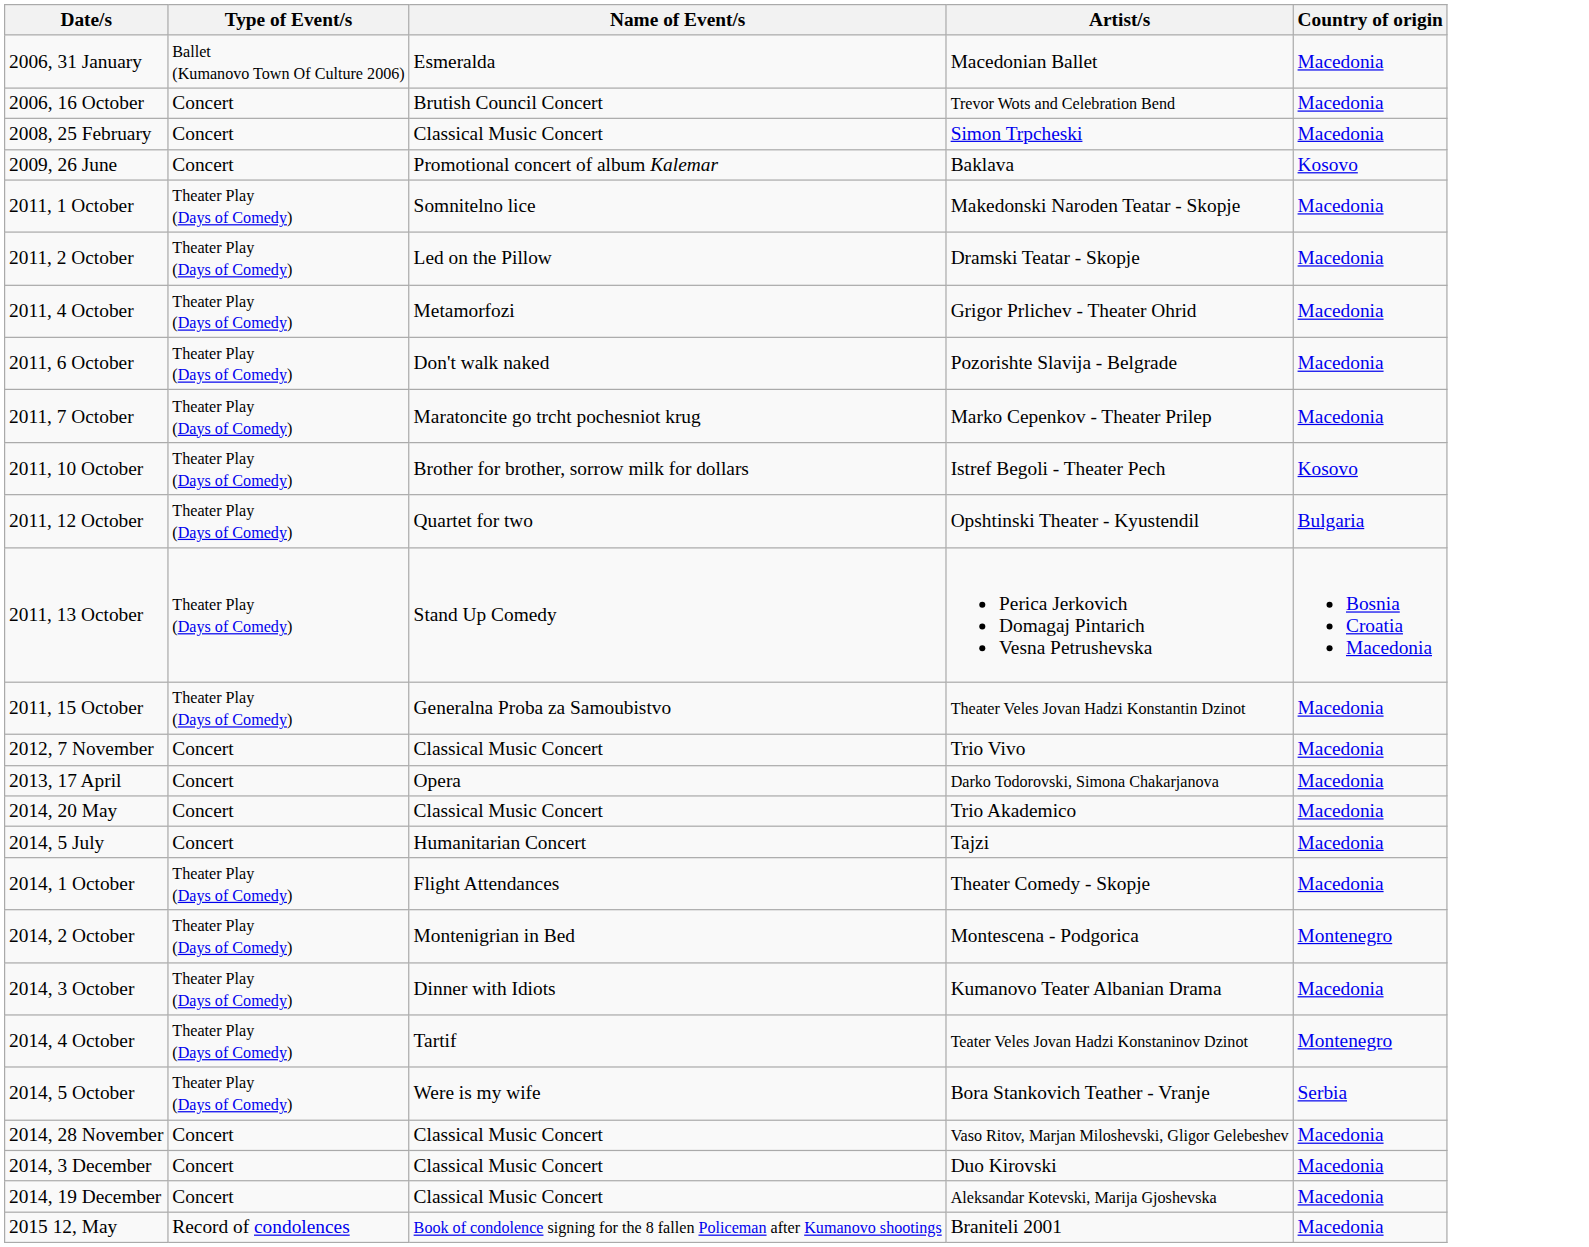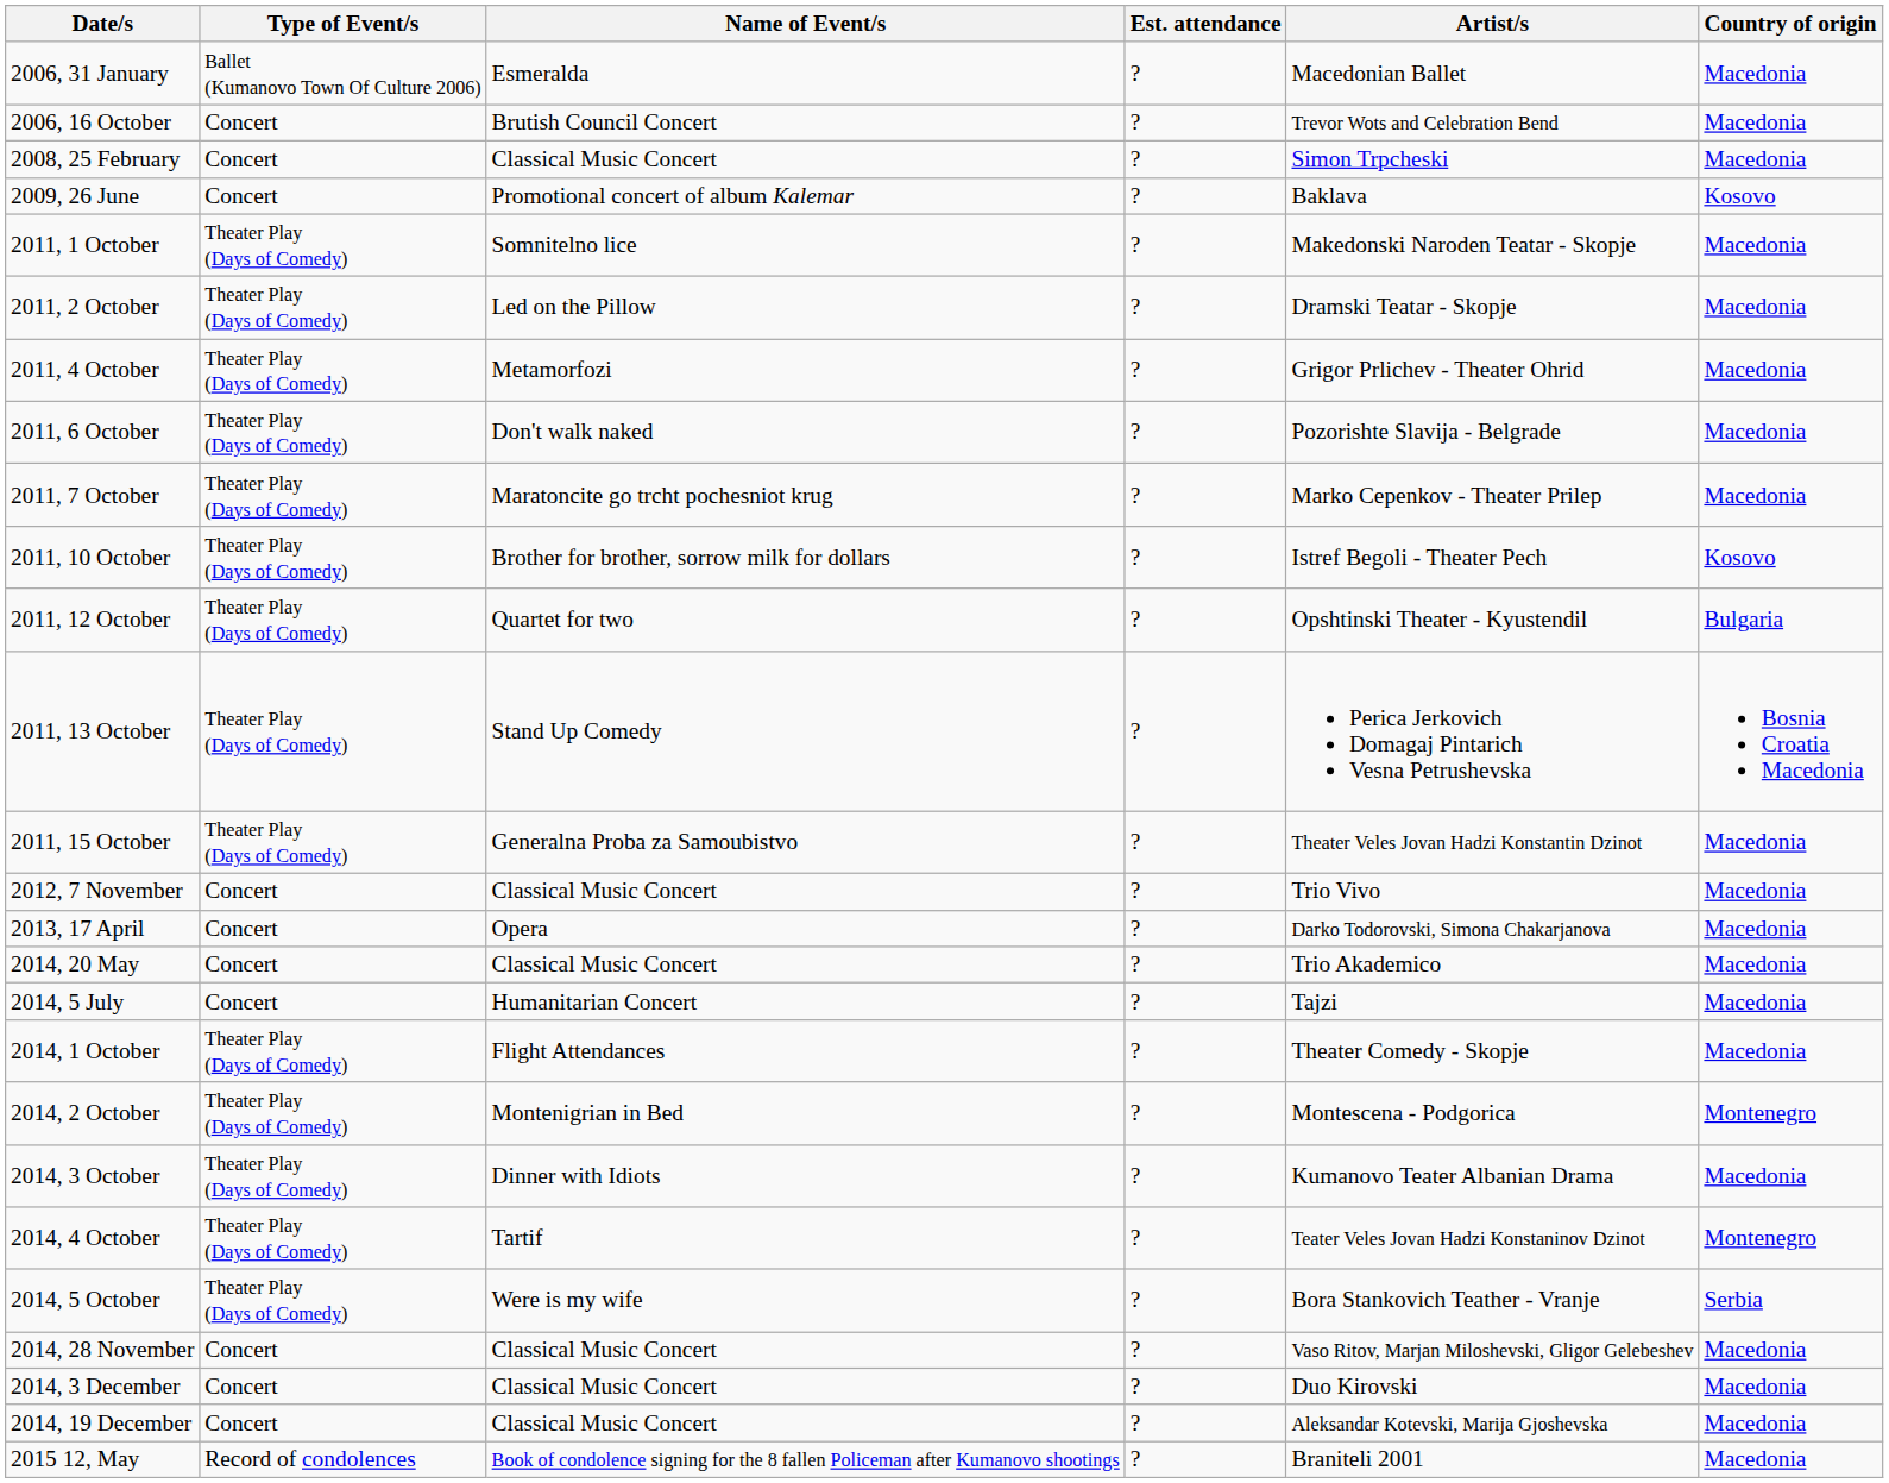+ column: Est. attendance | ? | ? | ? | ? | ? | ? | ? | ? | ? | ? | ? | ? | ? | ? | ? | ? | ? | ? | ? | ? | ? | ? | ? | ? | ? | ?
